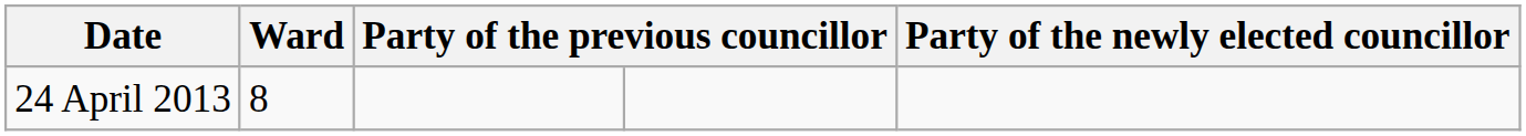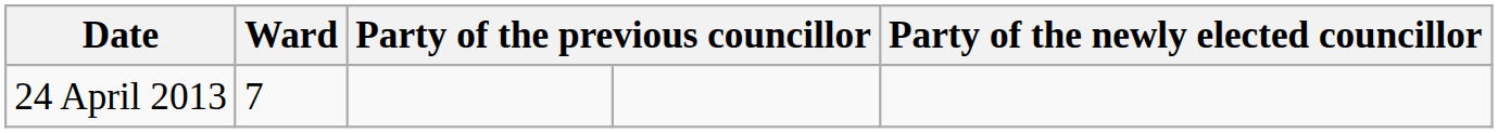24 April 2013 | Ward: 8 -> 7
